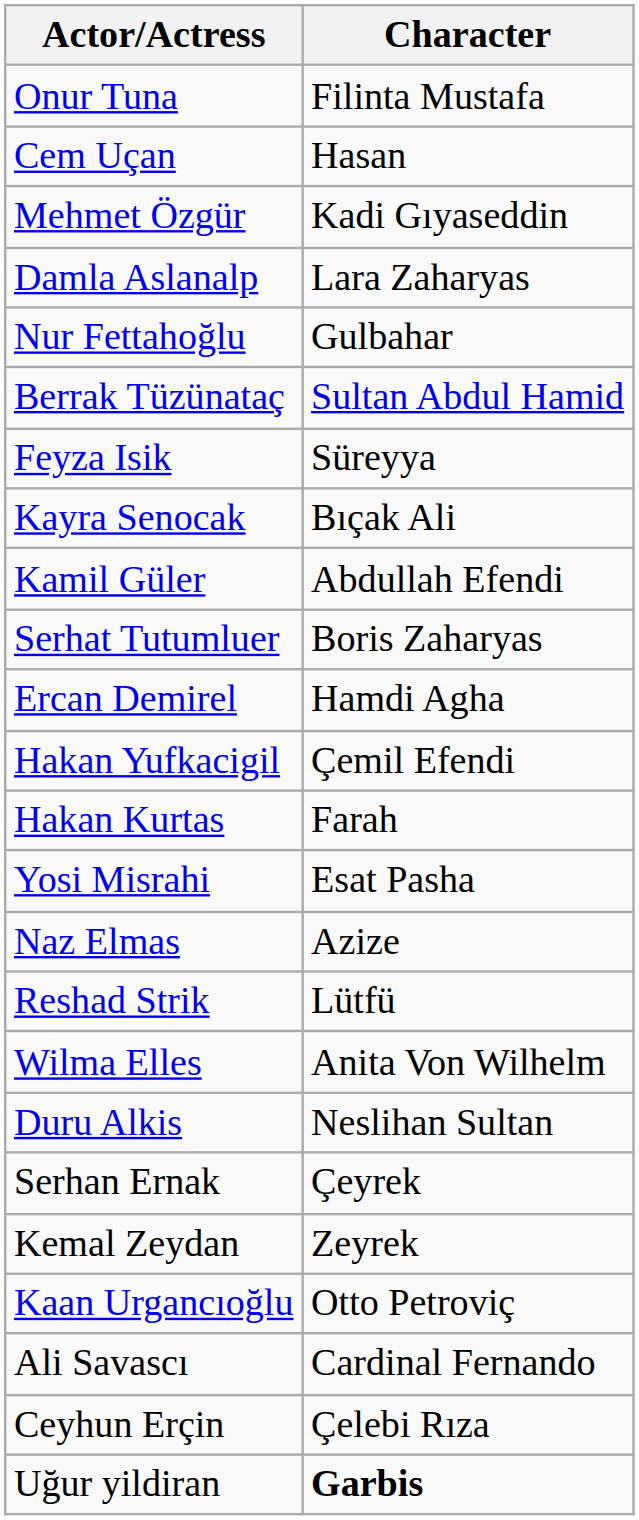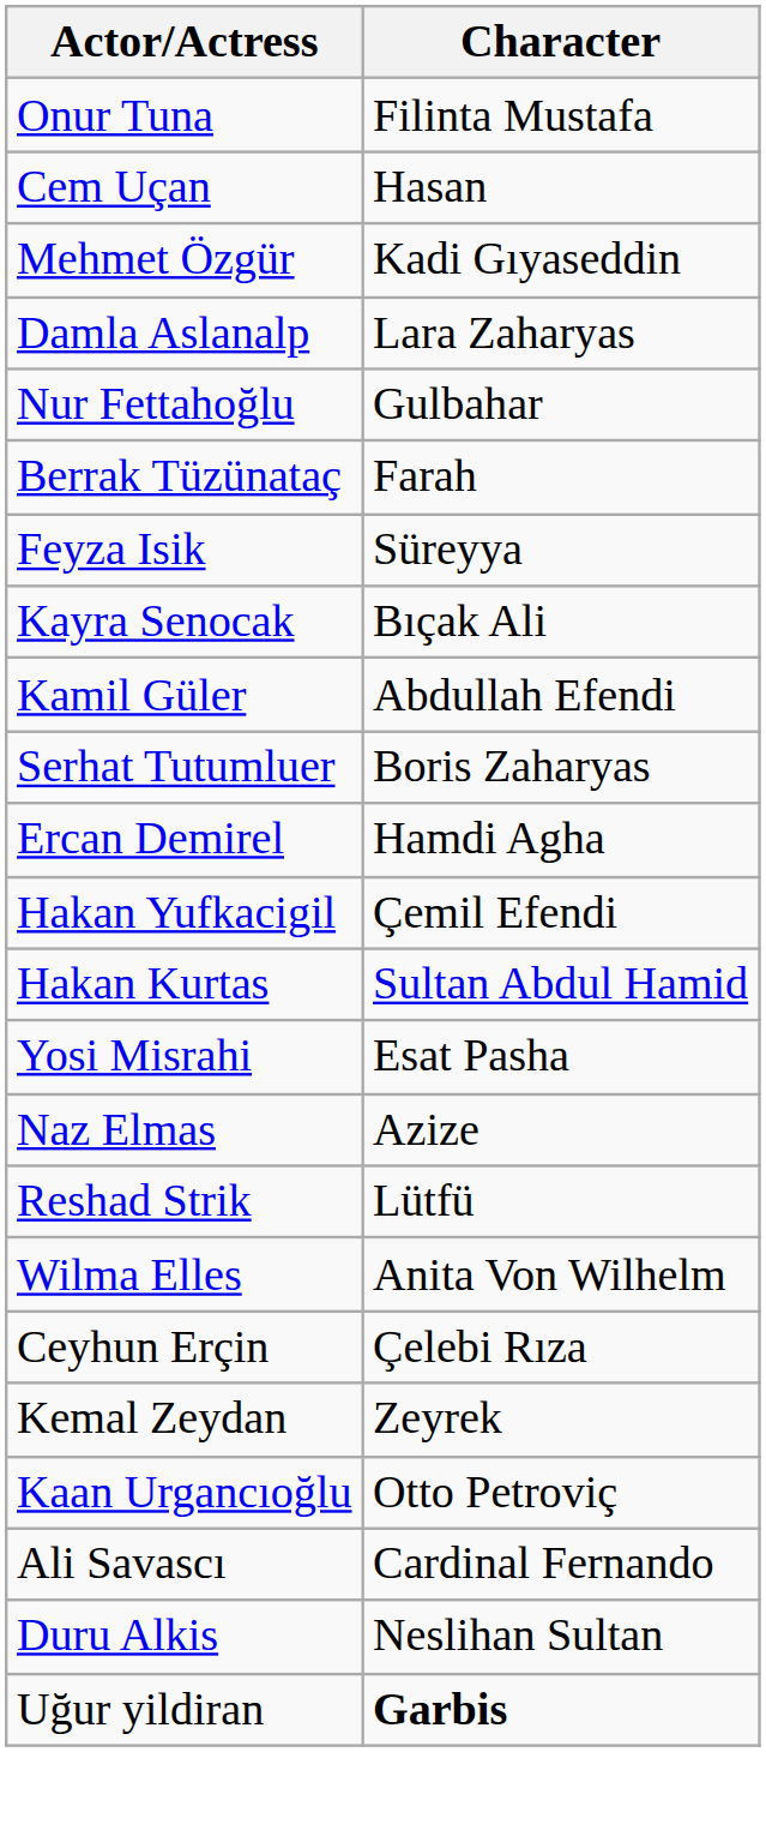Berrak Tüzünataç | Character: Sultan Abdul Hamid -> Farah
Hakan Kurtas | Character: Farah -> Sultan Abdul Hamid
rows swapped: Duru Alkis <-> Ceyhun Erçin
- row: Serhan Ernak | Çeyrek
